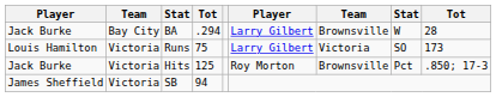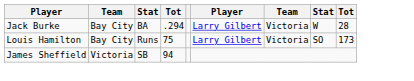BA | column 7: Brownsville -> Victoria
Runs | column 2: Victoria -> Bay City
- row: Jack Burke | Victoria | Hits | 125 | Roy Morton | Brownsville | Pct | .850; 17-3
